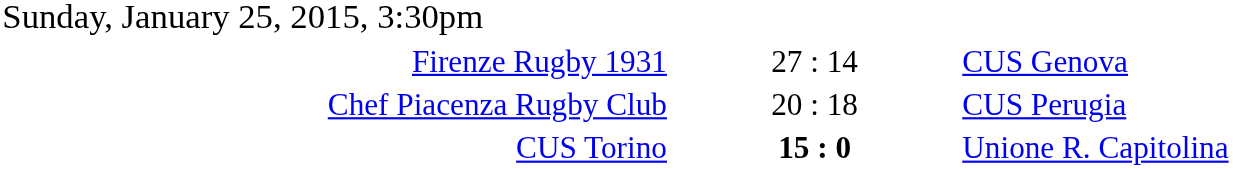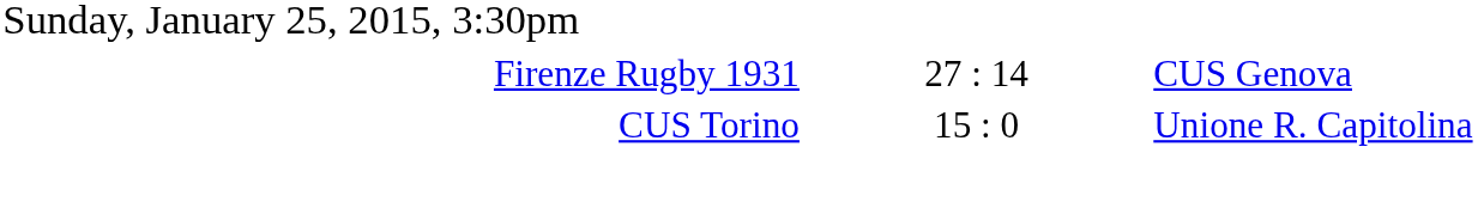- row: Chef Piacenza Rugby Club | 20 : 18 | CUS Perugia
CUS Torino | column 2: bold -> normal
